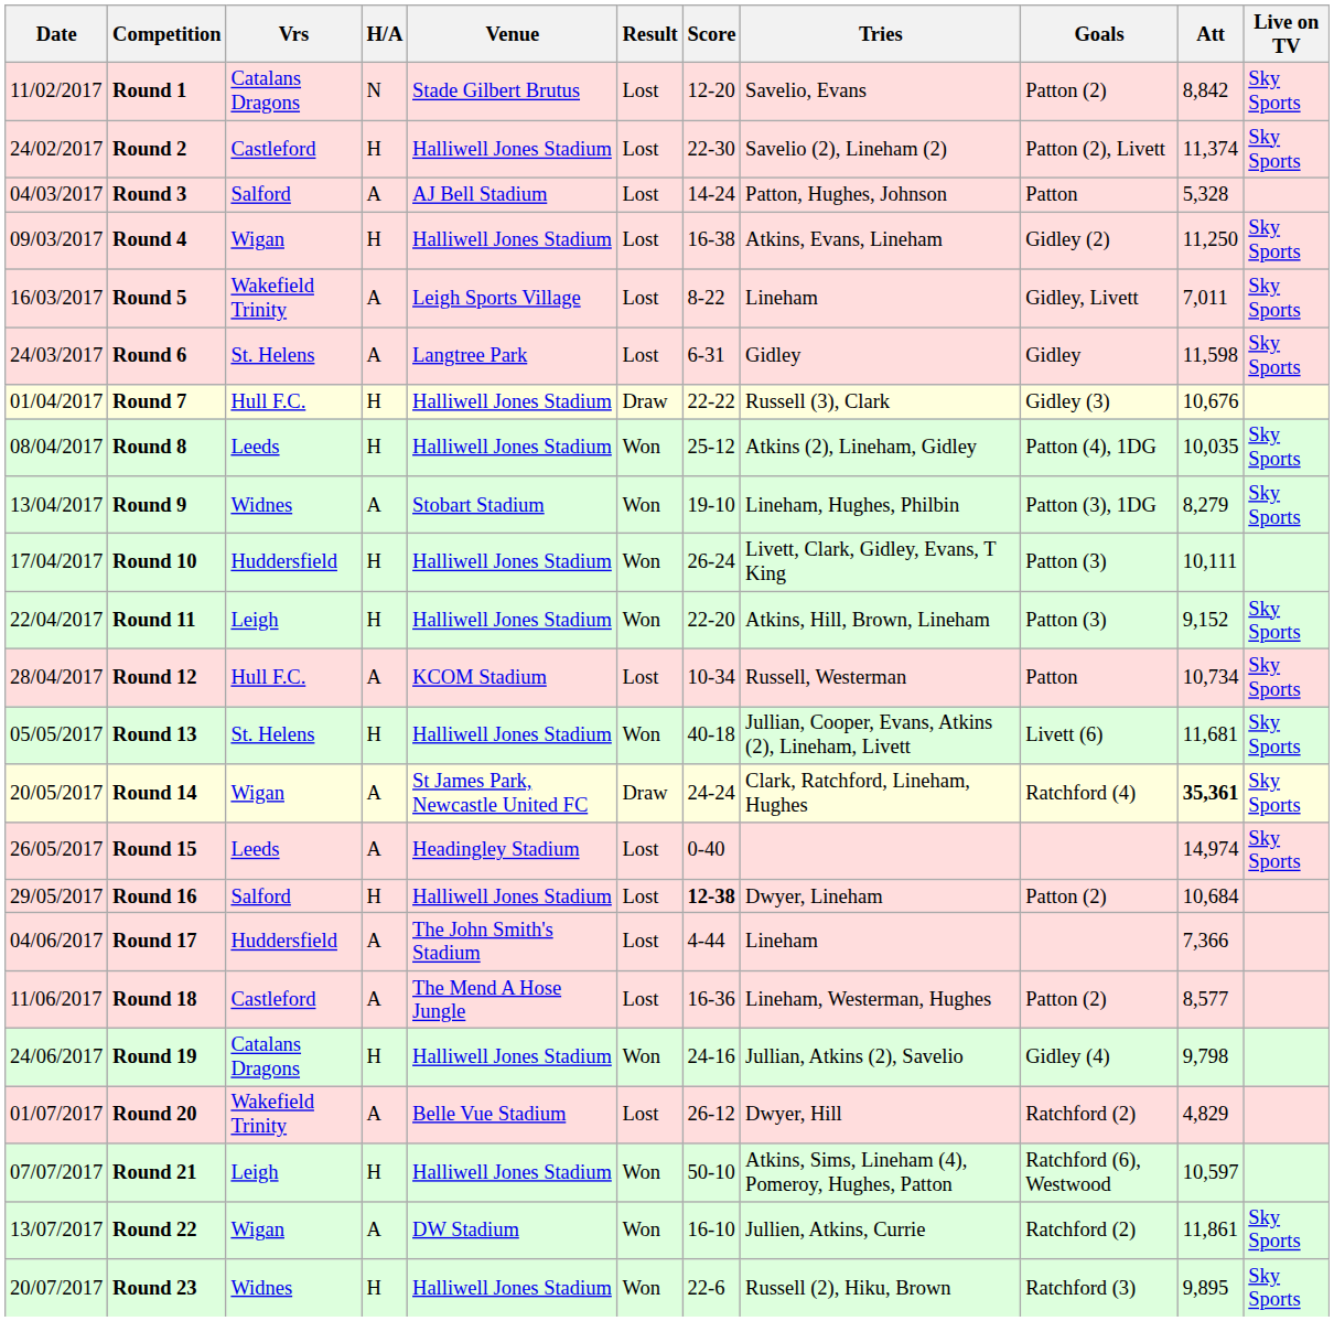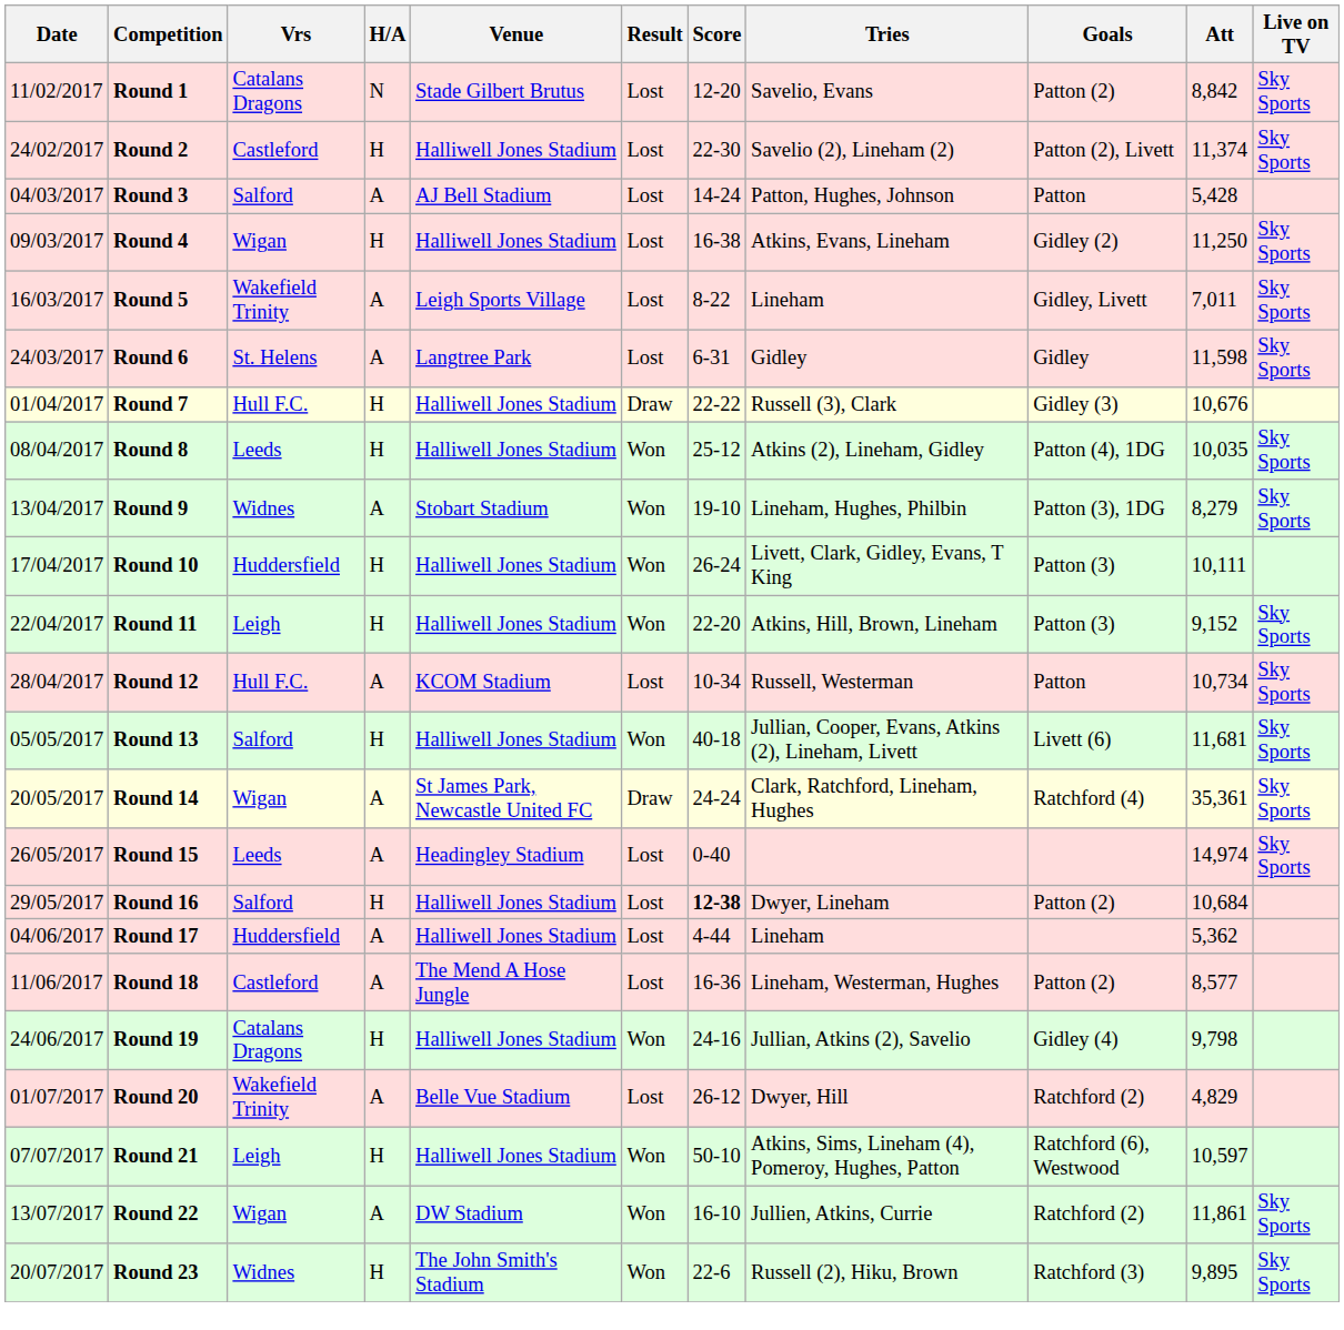Round 3 | Att: 5,328 -> 5,428
Round 13 | Vrs: St. Helens -> Salford
Round 14 | Att: bold -> normal
Round 17 | Venue: The John Smith's Stadium -> Halliwell Jones Stadium
Round 17 | Att: 7,366 -> 5,362
Round 23 | Venue: Halliwell Jones Stadium -> The John Smith's Stadium
